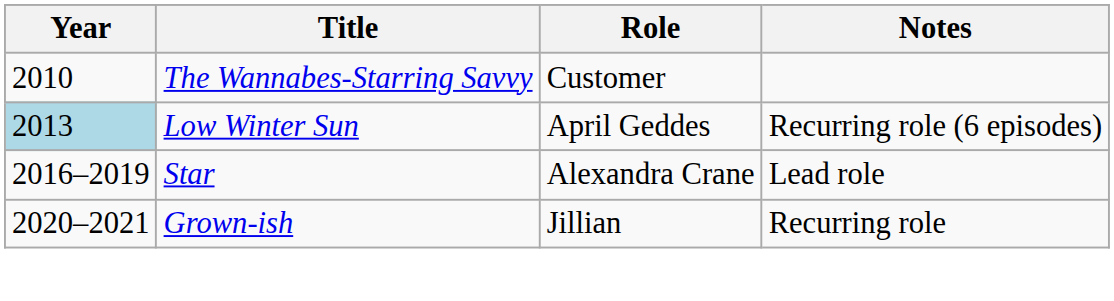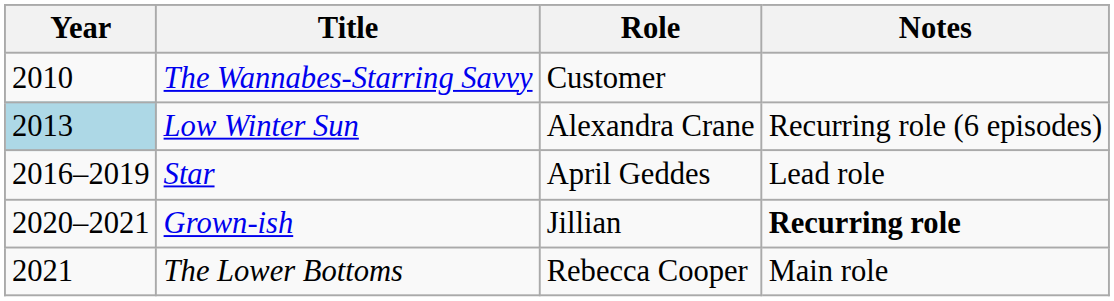Low Winter Sun | Role: April Geddes -> Alexandra Crane
Star | Role: Alexandra Crane -> April Geddes
Grown-ish | Notes: normal -> bold
+ row: 2021 | The Lower Bottoms | Rebecca Cooper | Main role
